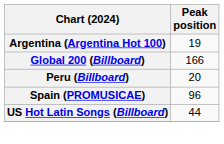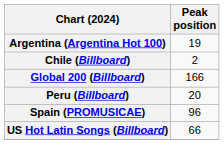+ row: Chile (Billboard) | 2
US Hot Latin Songs (Billboard) | Peak position: 44 -> 66
